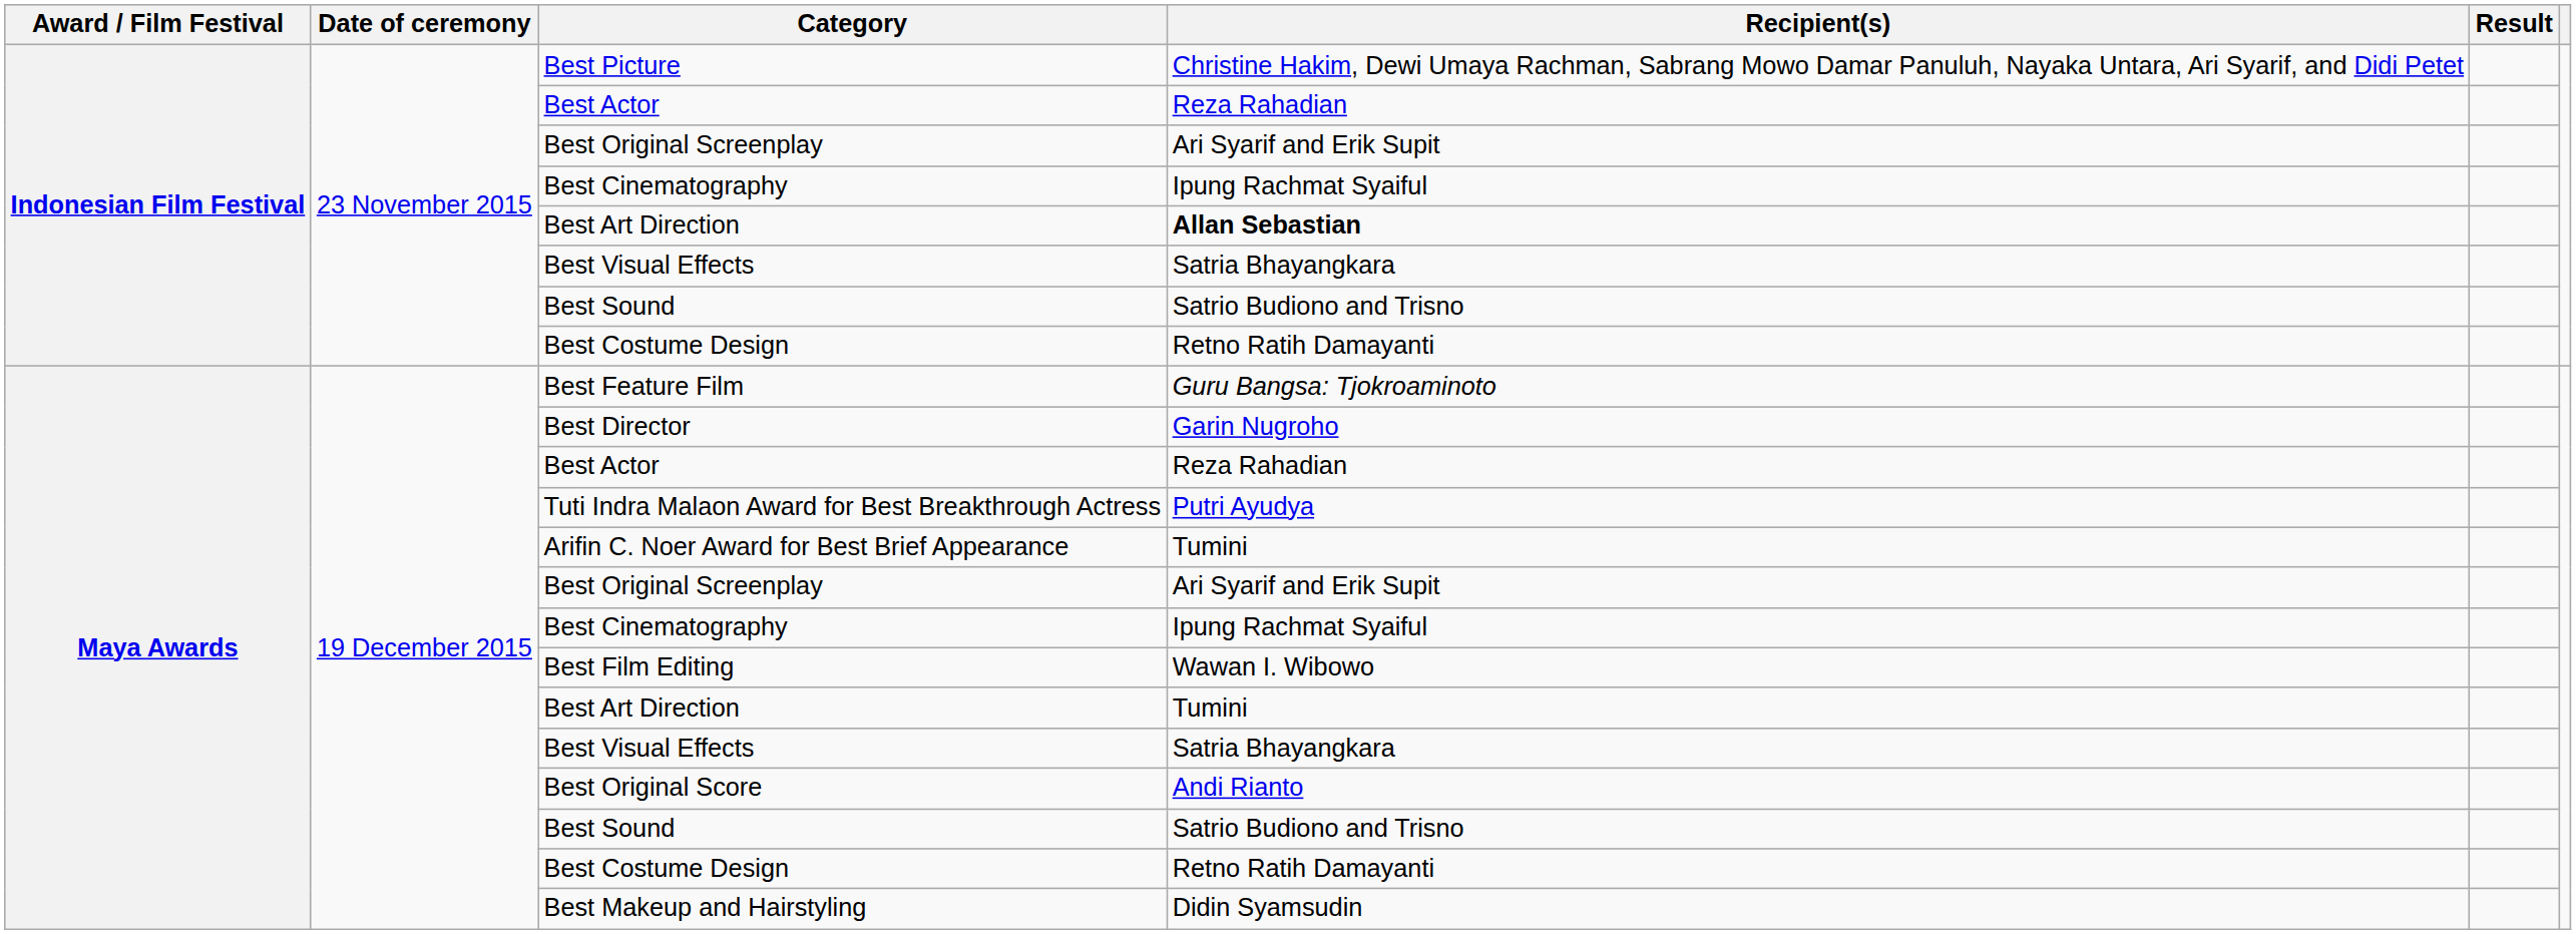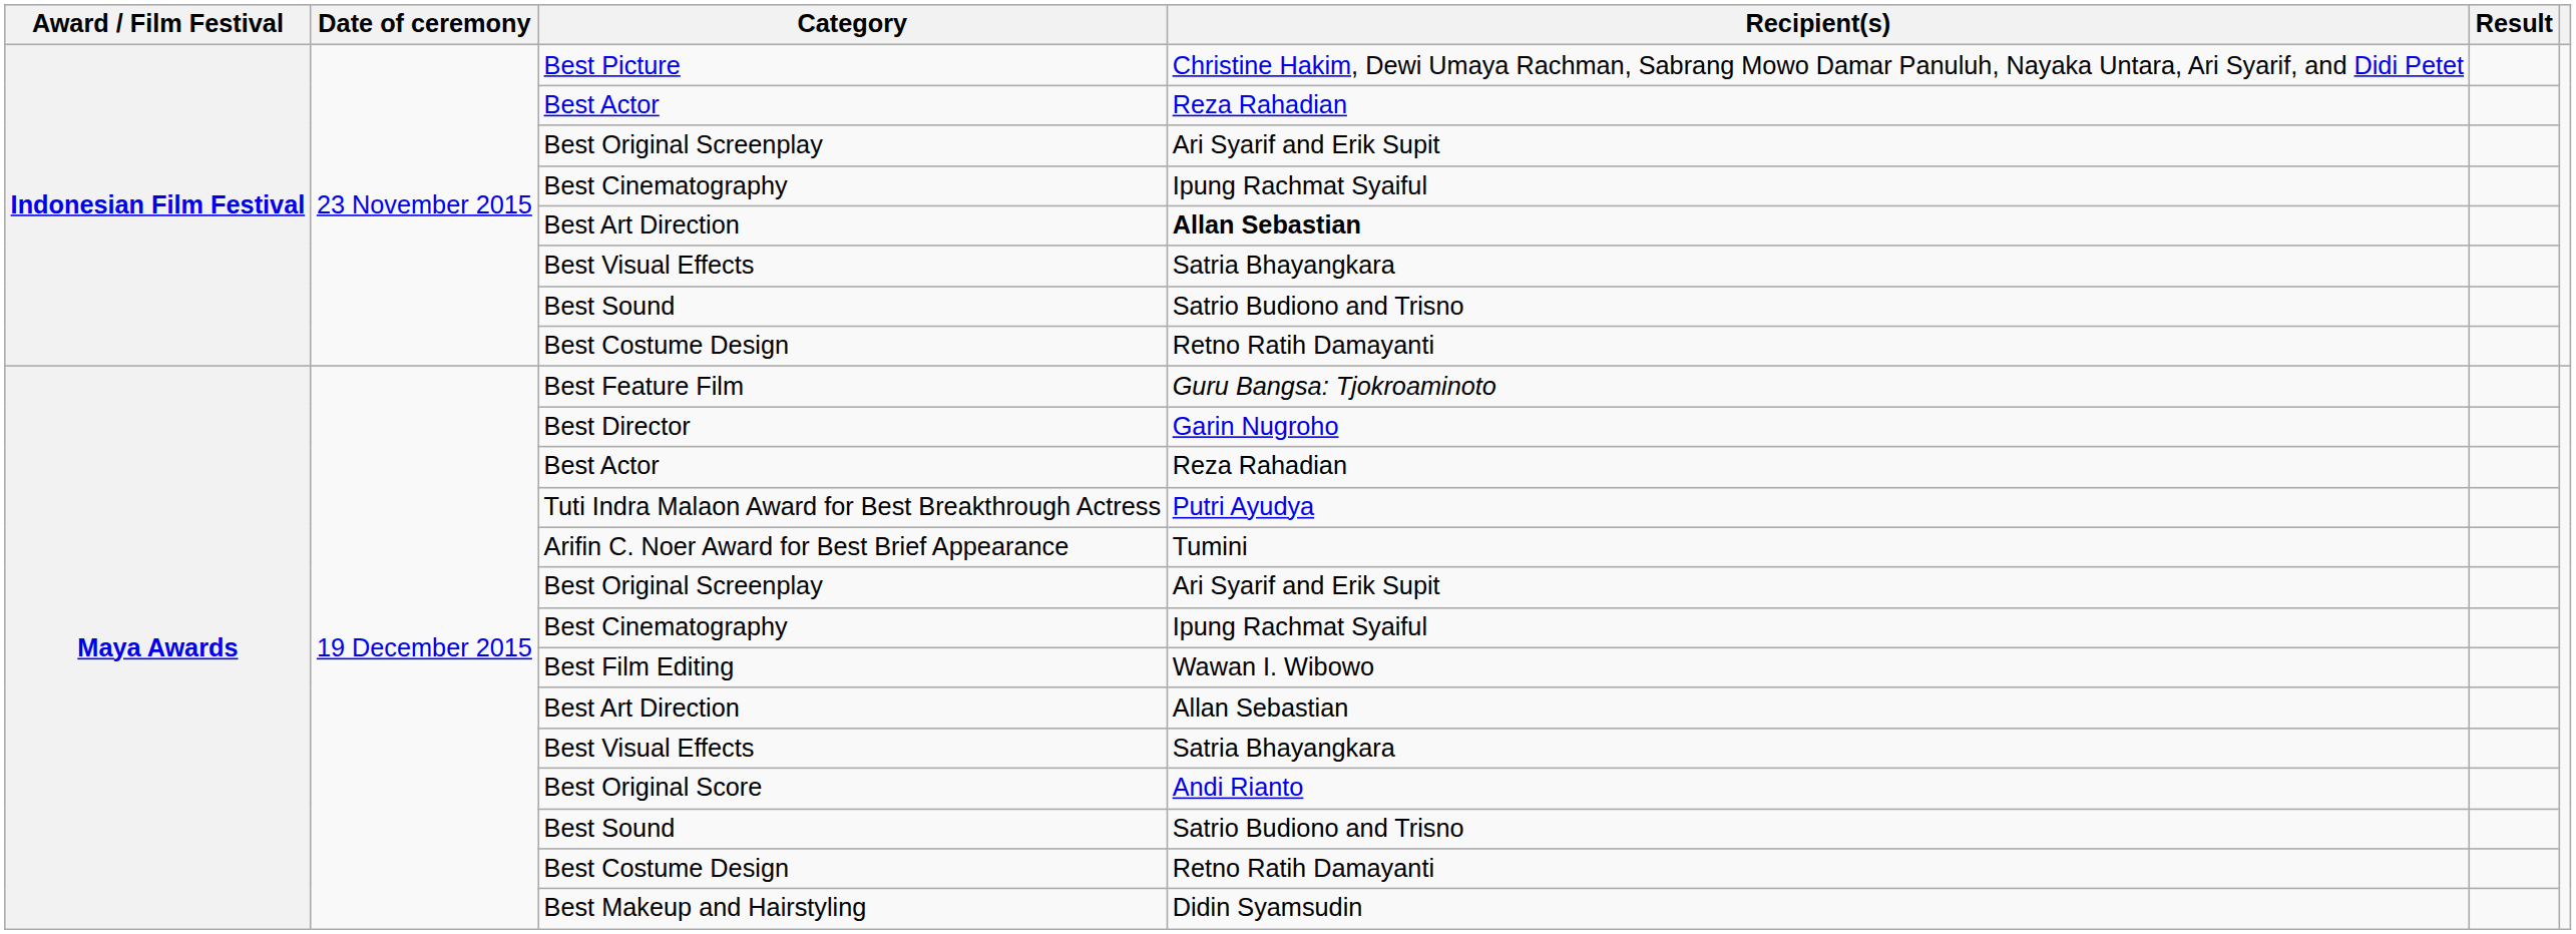Maya Awards / Best Art Direction | Recipient(s): Tumini -> Allan Sebastian
